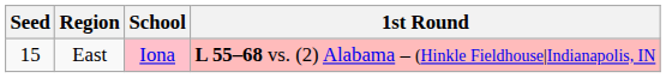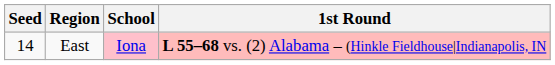East | Seed: 15 -> 14
